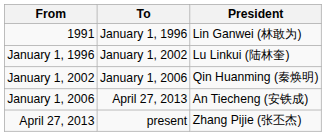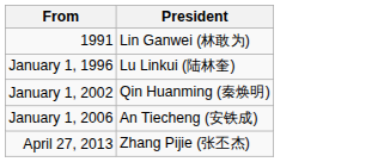- column: To | January 1, 1996 | January 1, 2002 | January 1, 2006 | April 27, 2013 | present
